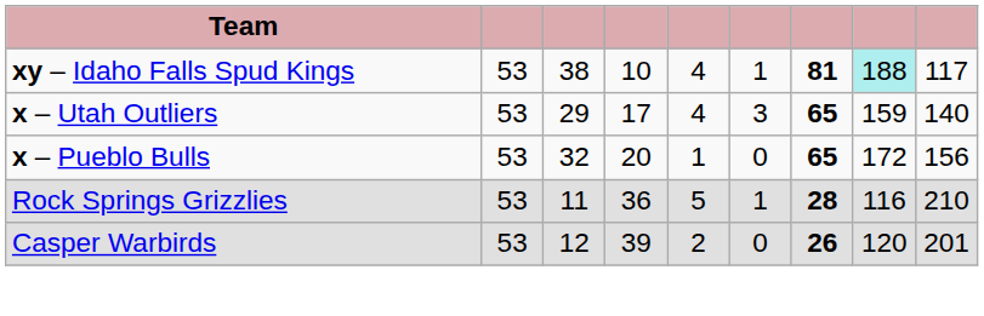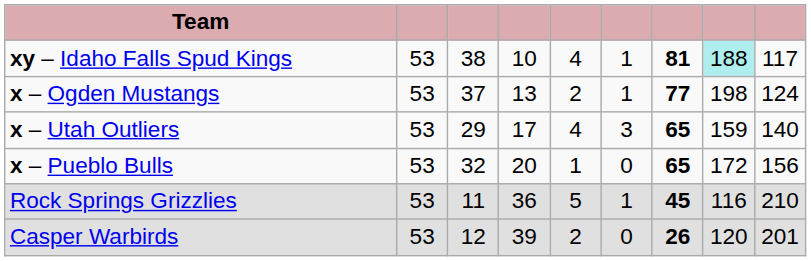+ row: x – Ogden Mustangs | 53 | 37 | 13 | 2 | 1 | 77 | 198 | 124
Rock Springs Grizzlies | column 7: 28 -> 45
